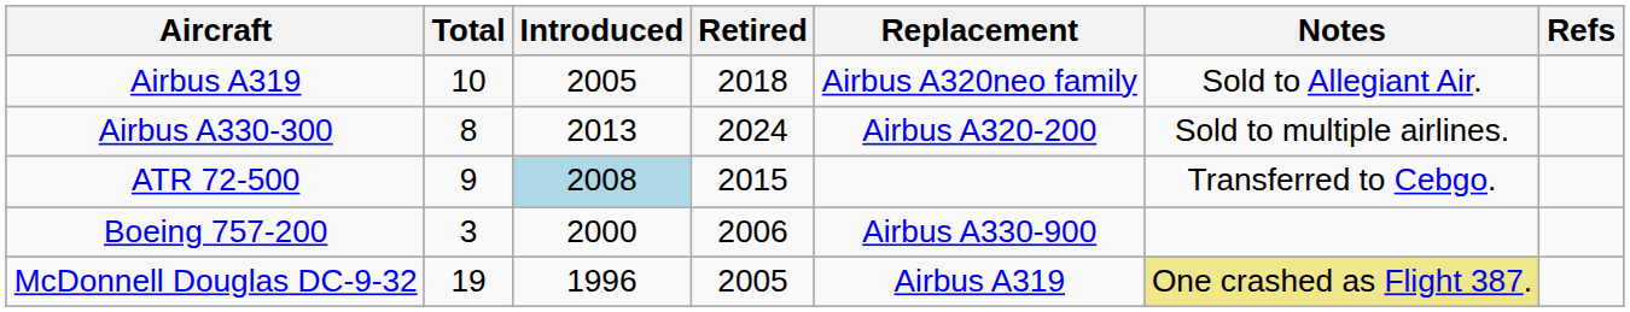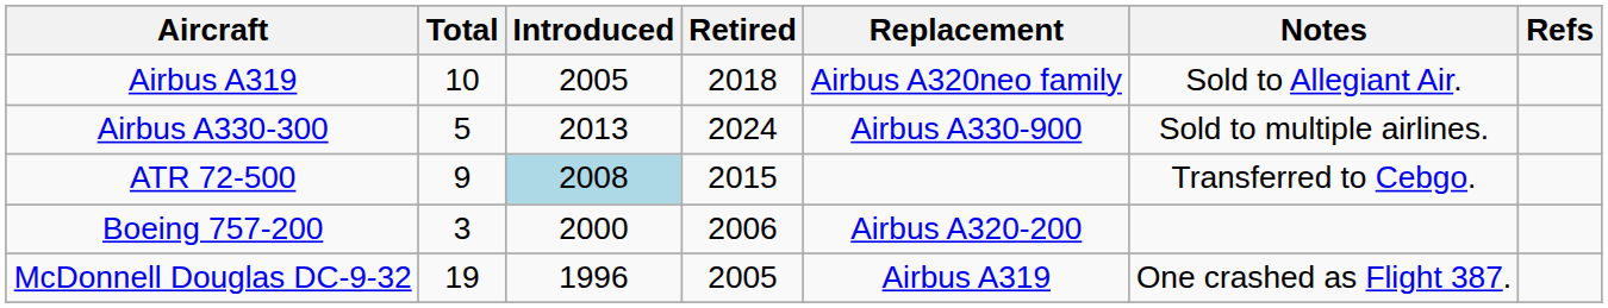Airbus A330-300 | Total: 8 -> 5
Airbus A330-300 | Replacement: Airbus A320-200 -> Airbus A330-900
Boeing 757-200 | Replacement: Airbus A330-900 -> Airbus A320-200
McDonnell Douglas DC-9-32 | Notes: khaki background -> no background
